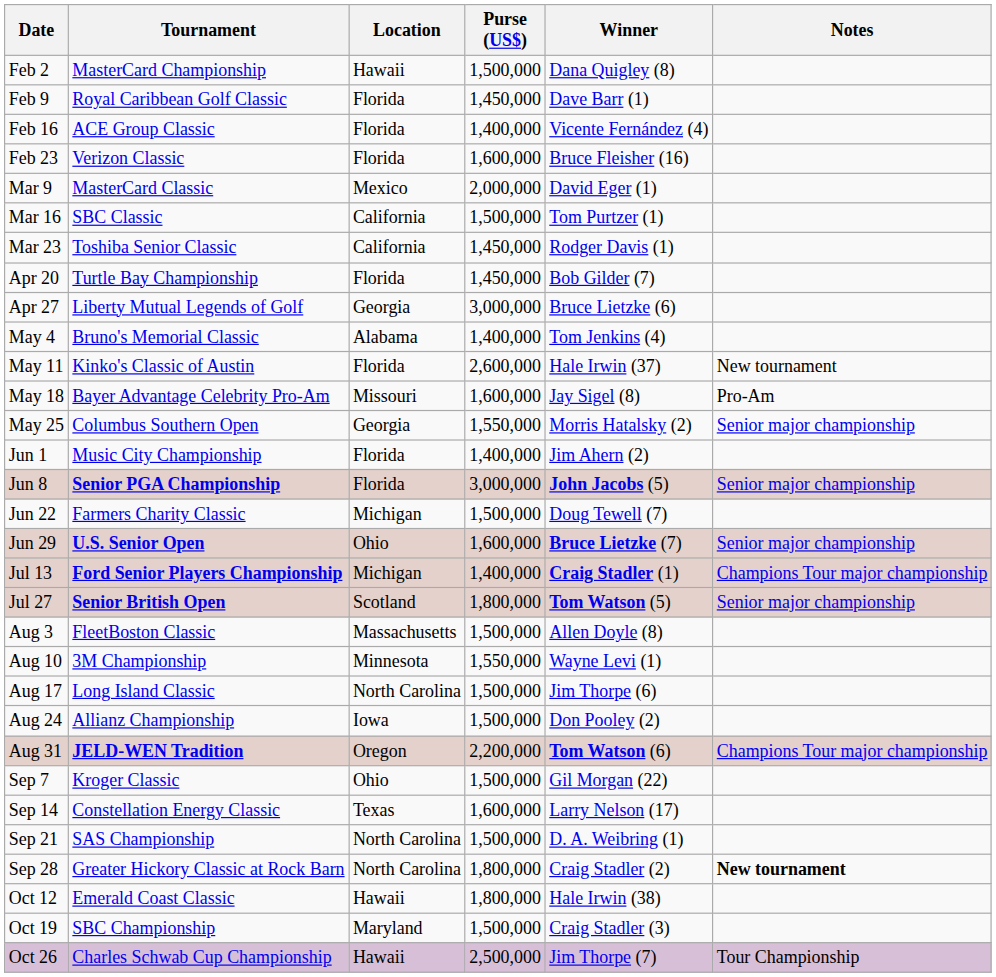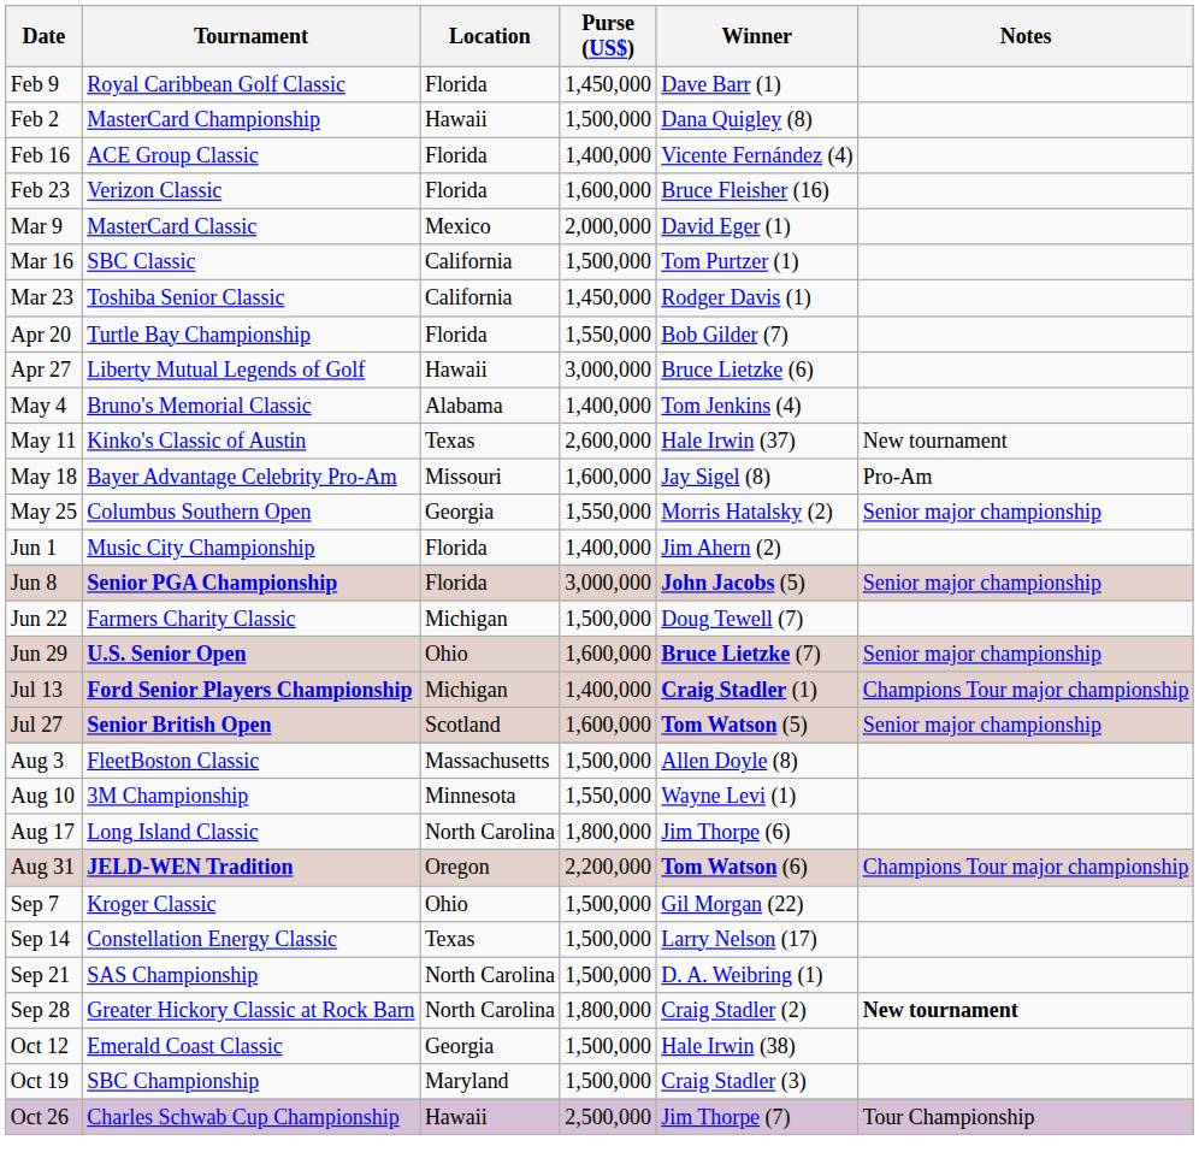rows swapped: Feb 2 <-> Feb 9
Apr 20 | Purse (US$): 1,450,000 -> 1,550,000
Apr 27 | Location: Georgia -> Hawaii
May 11 | Location: Florida -> Texas
Jul 27 | Purse (US$): 1,800,000 -> 1,600,000
Aug 17 | Purse (US$): 1,500,000 -> 1,800,000
- row: Aug 24 | Allianz Championship | Iowa | 1,500,000 | Don Pooley (2)
Sep 14 | Purse (US$): 1,600,000 -> 1,500,000
Oct 12 | Location: Hawaii -> Georgia
Oct 12 | Purse (US$): 1,800,000 -> 1,500,000
